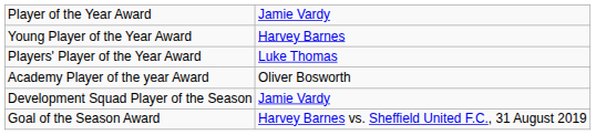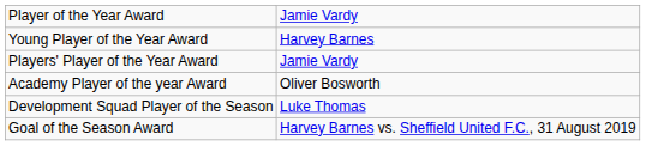Players' Player of the Year Award | column 2: Luke Thomas -> Jamie Vardy
Development Squad Player of the Season | column 2: Jamie Vardy -> Luke Thomas
